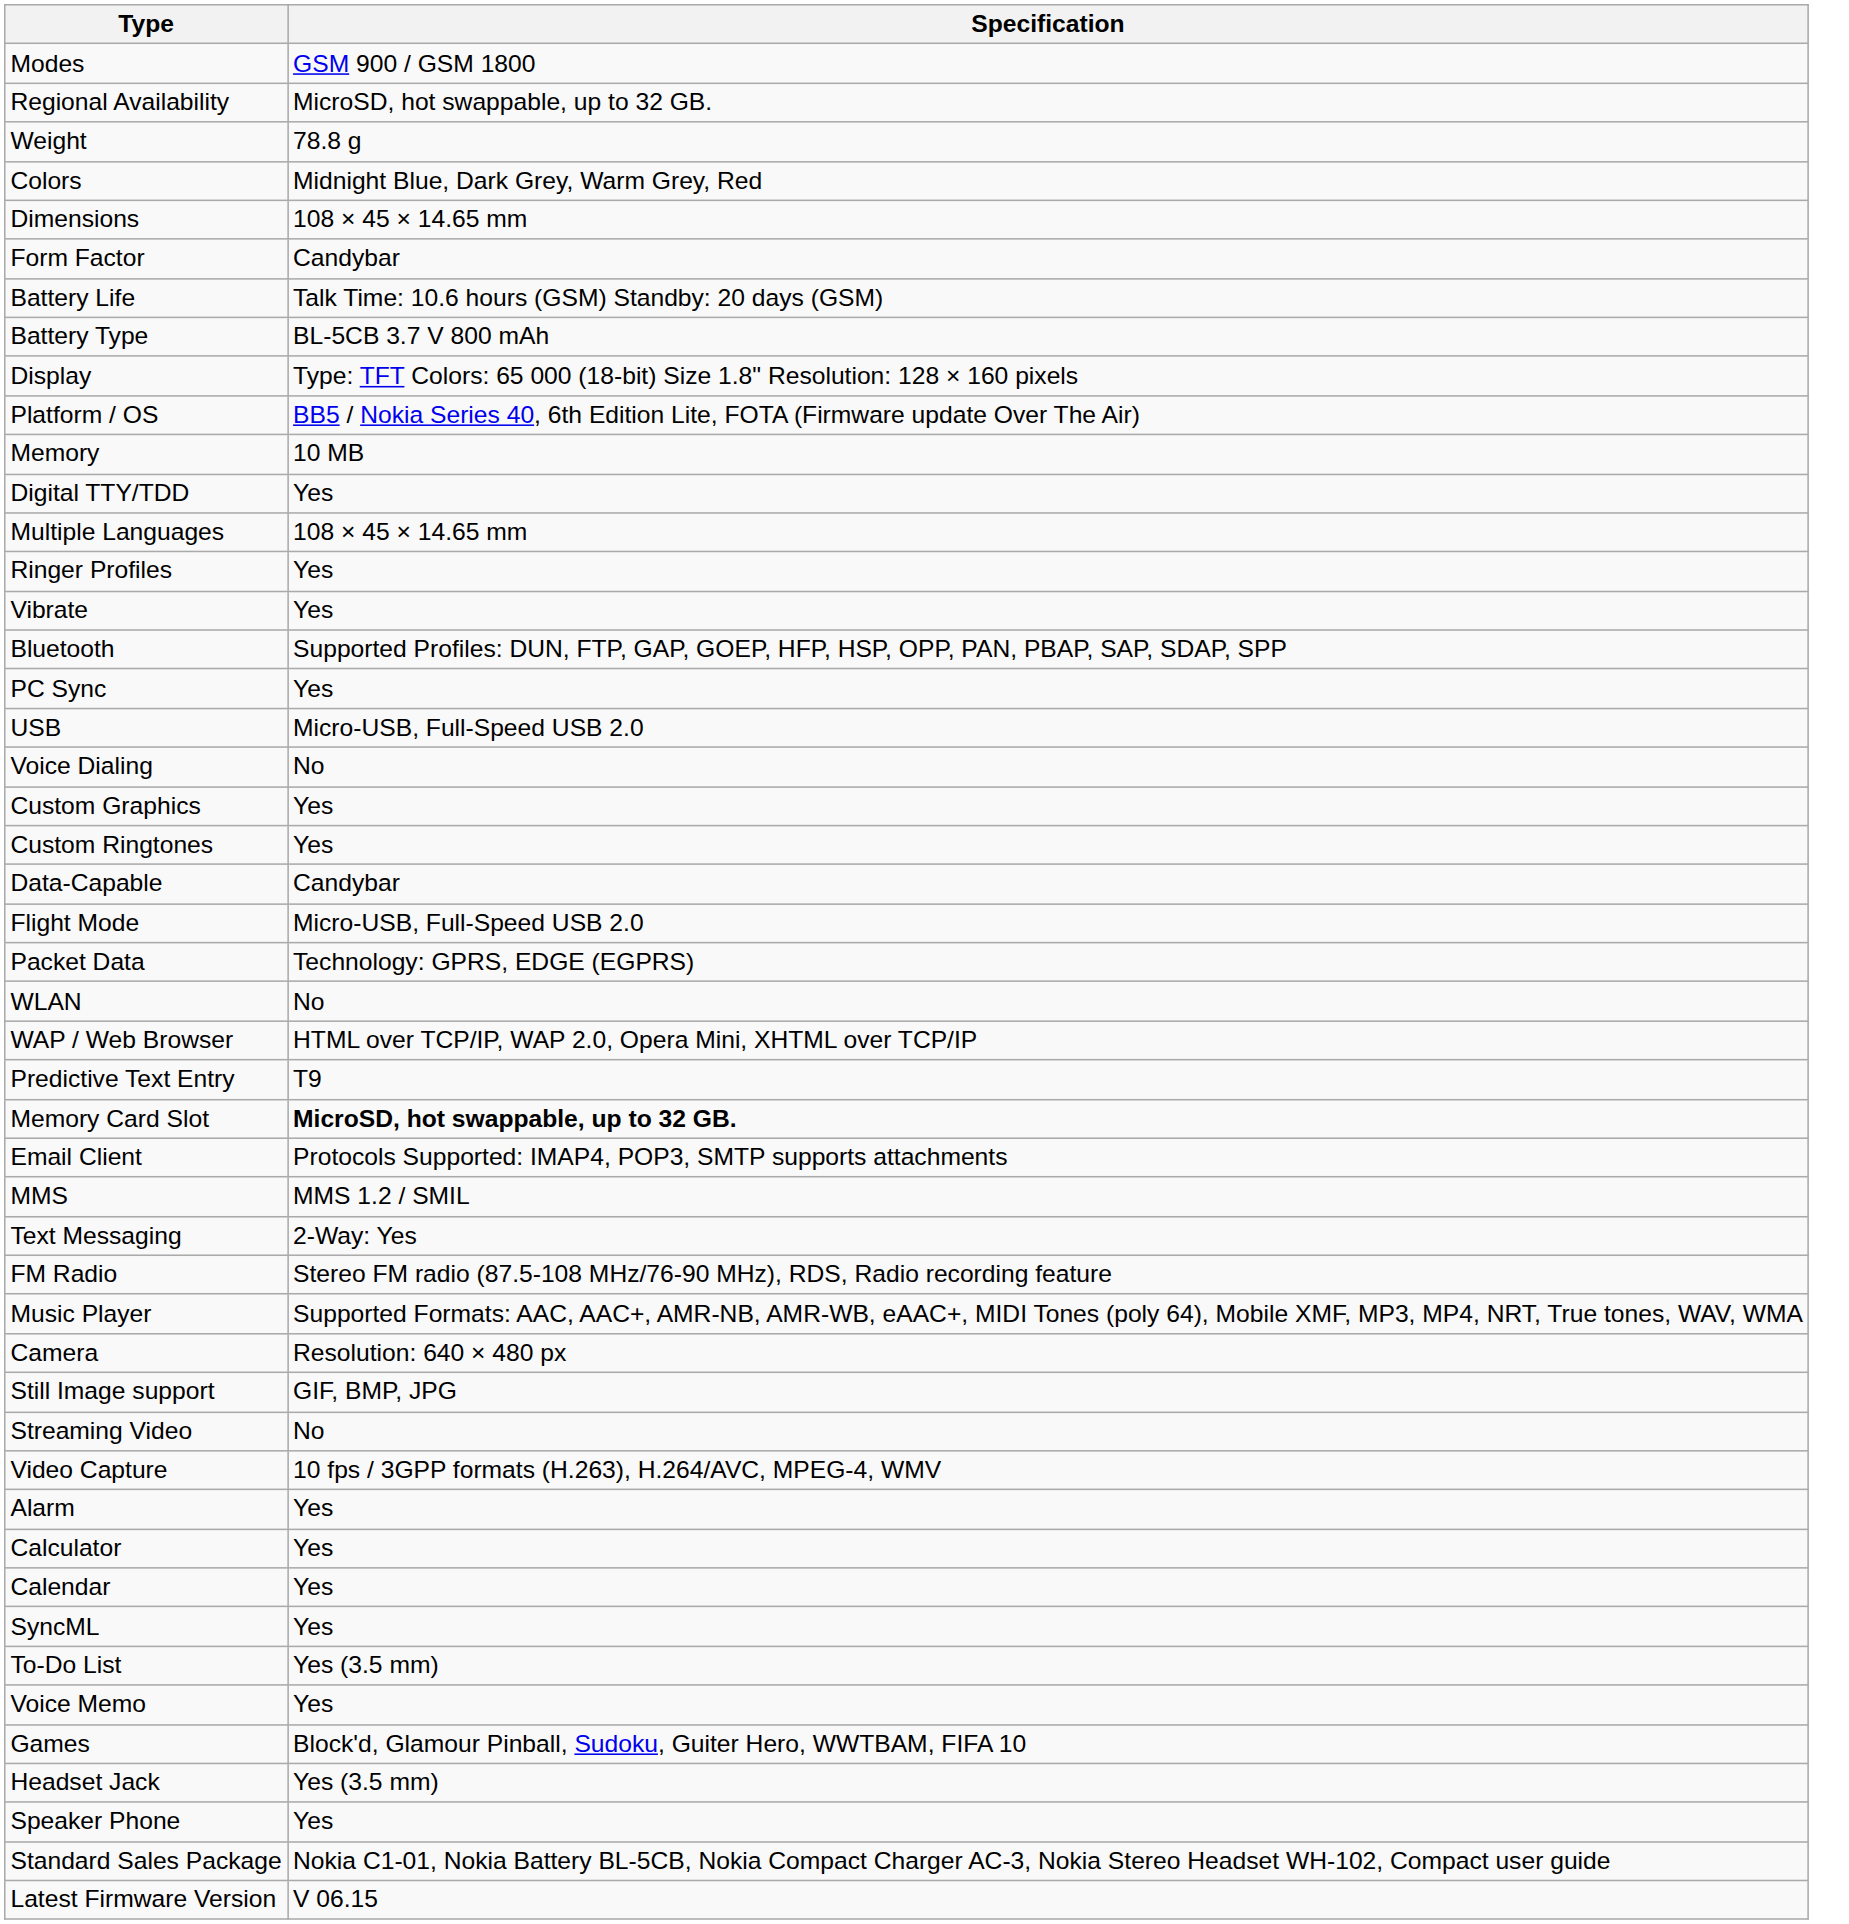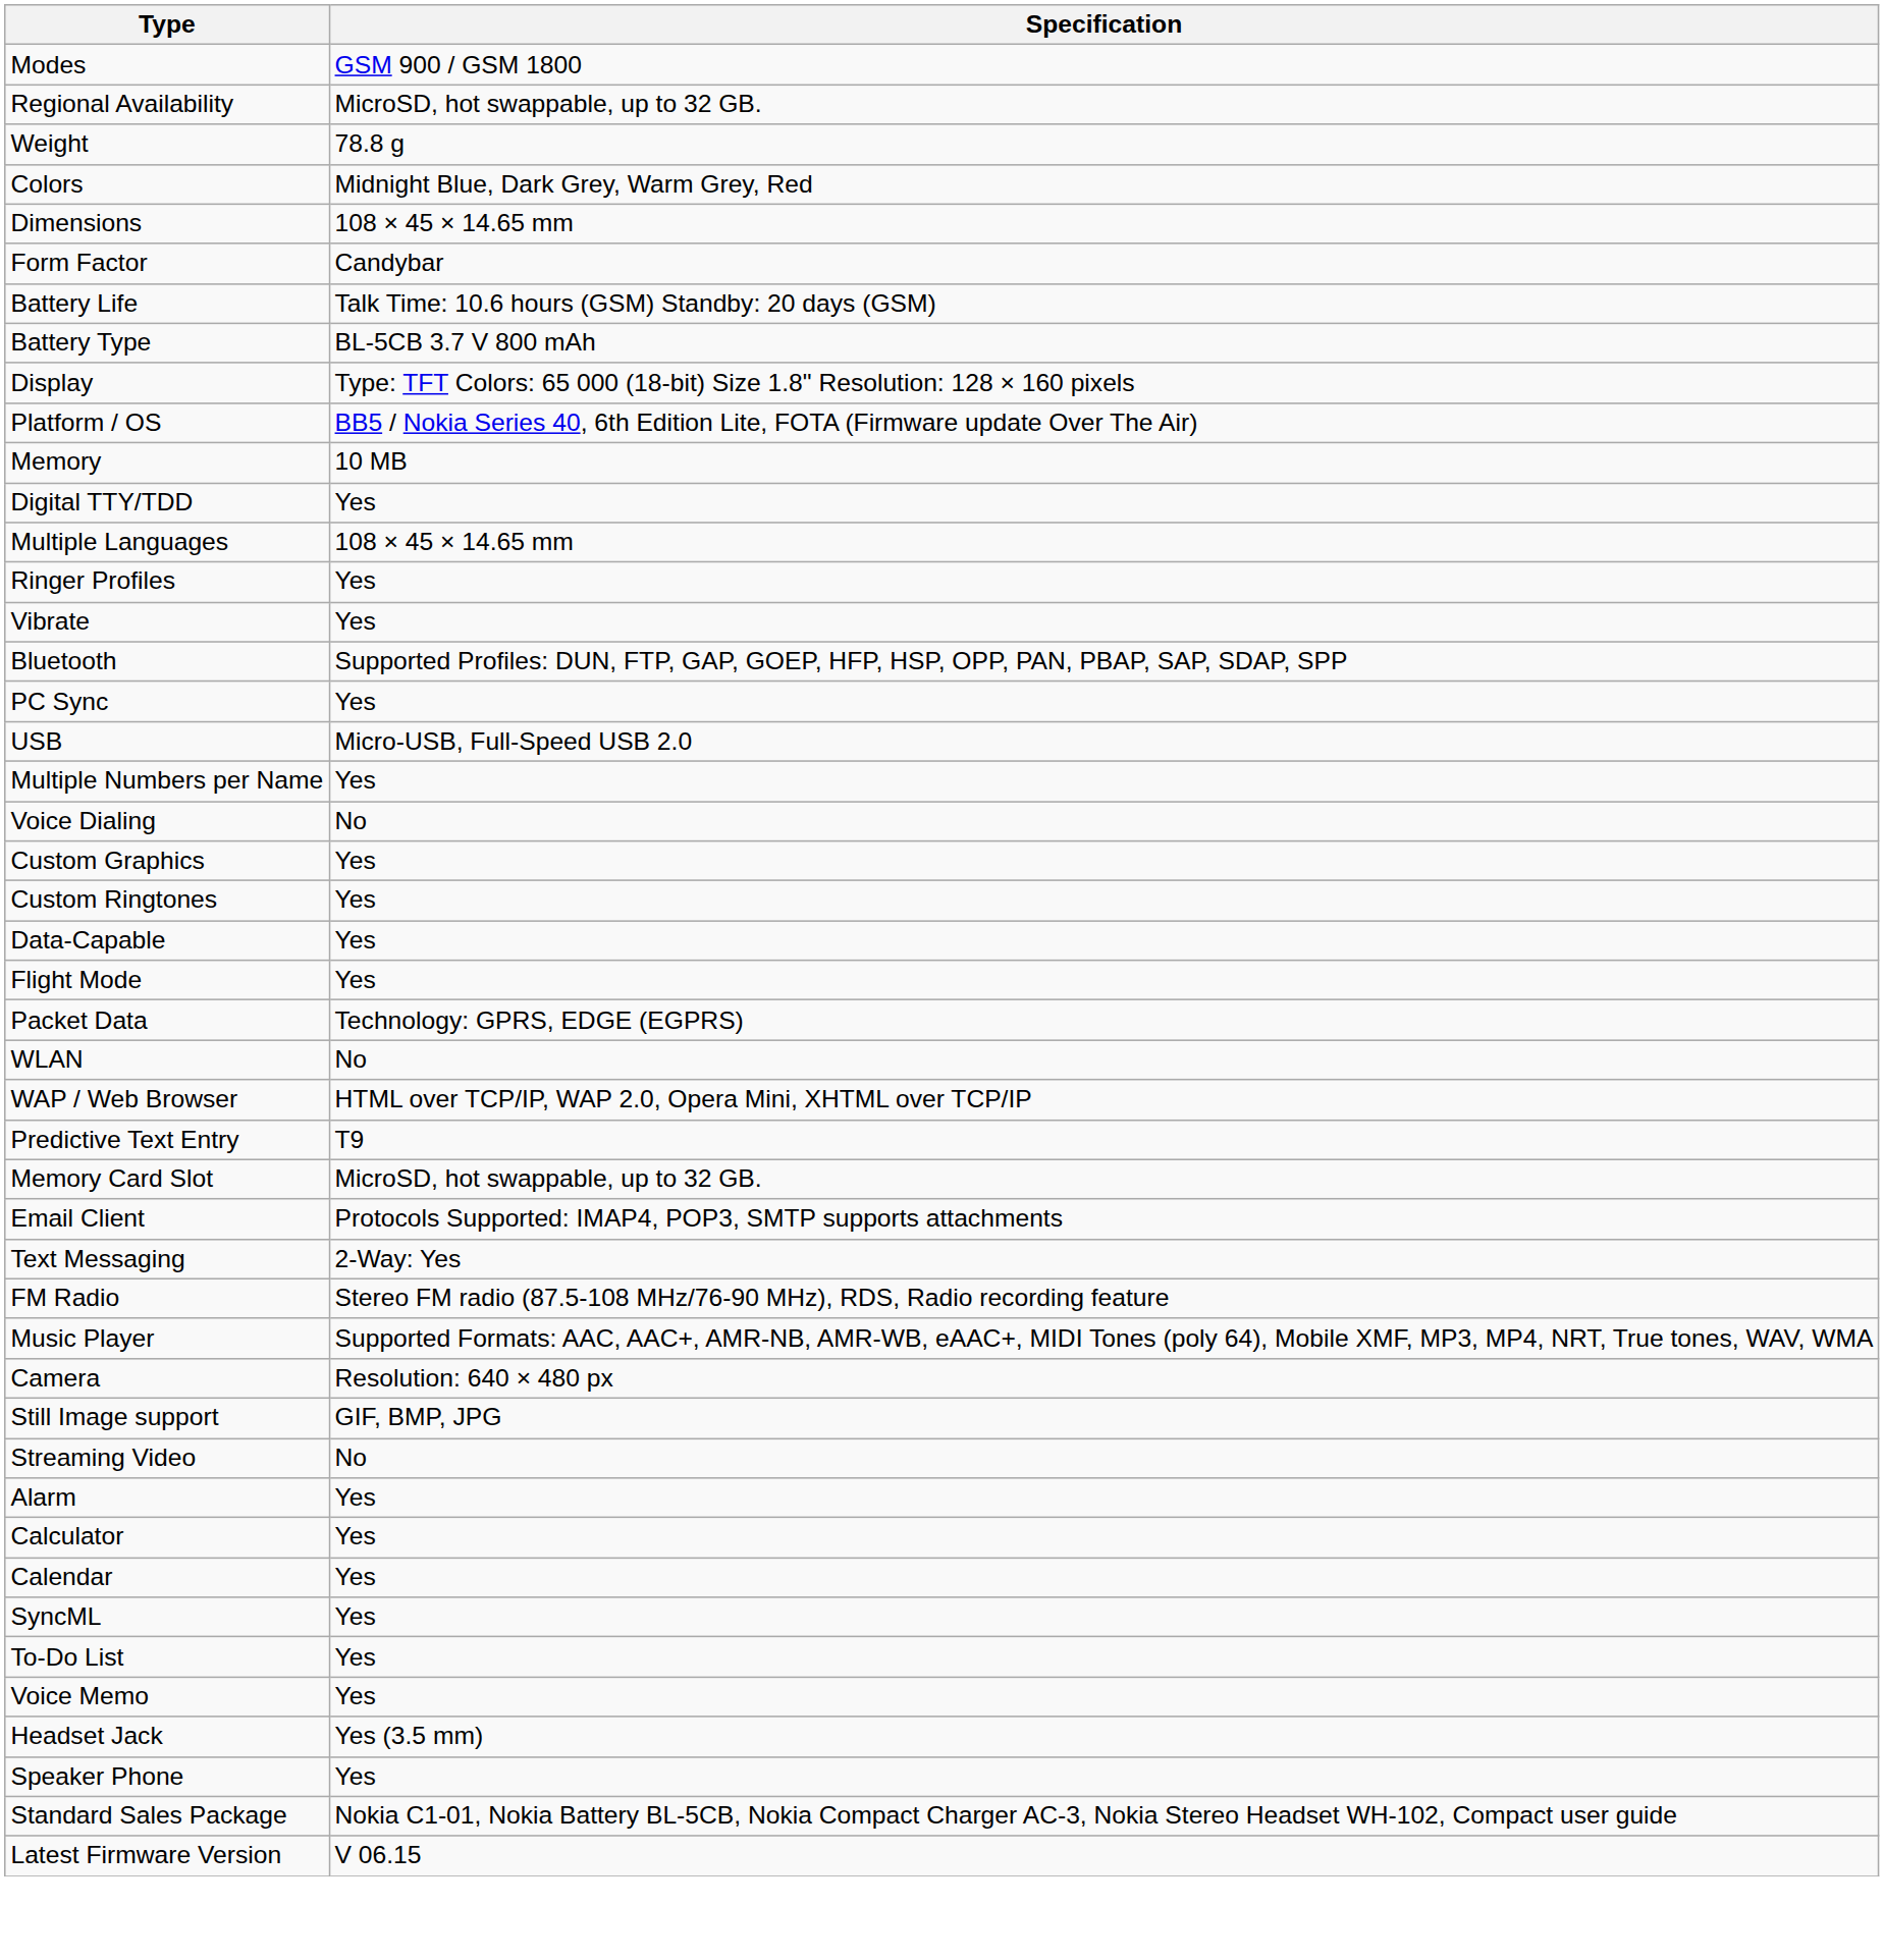+ row: Multiple Numbers per Name | Yes
Data-Capable | Specification: Candybar -> Yes
Flight Mode | Specification: Micro-USB, Full-Speed USB 2.0 -> Yes
Memory Card Slot | Specification: bold -> normal
- row: MMS | MMS 1.2 / SMIL
- row: Video Capture | 10 fps / 3GPP formats (H.263), H.264/AVC, MPEG-4, WMV
To-Do List | Specification: Yes (3.5 mm) -> Yes
- row: Games | Block'd, Glamour Pinball, Sudoku, Guiter Hero, WWTBAM, FIFA 10
